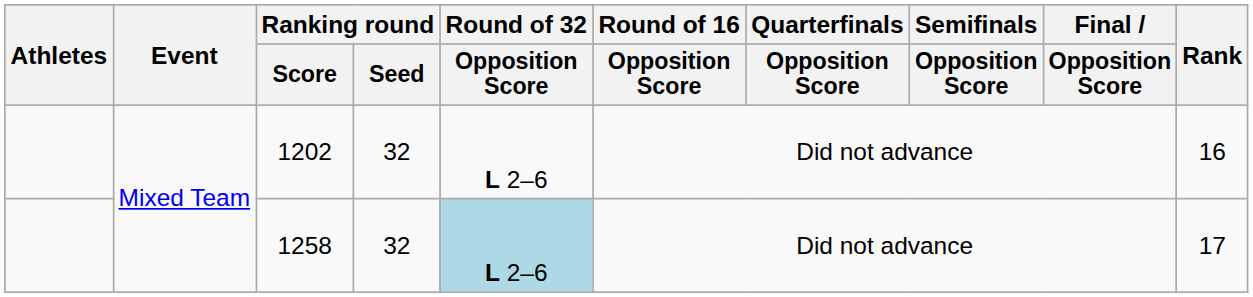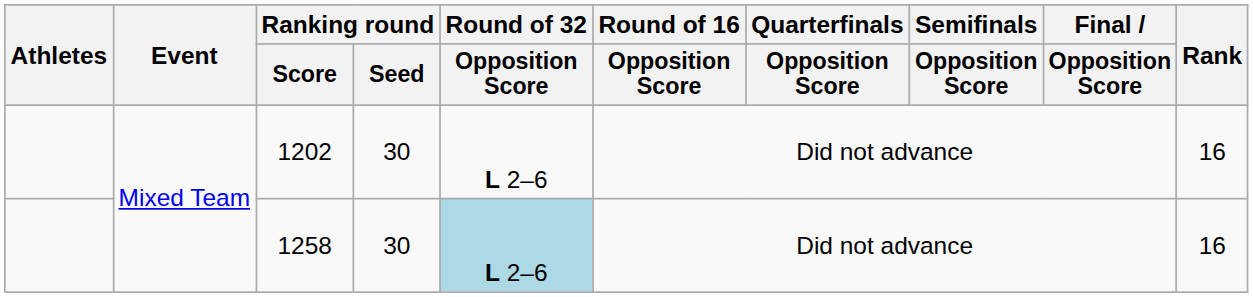1202 | Ranking round / Seed: 32 -> 30
1258 | Ranking round / Seed: 32 -> 30
1258 | Rank: 17 -> 16
